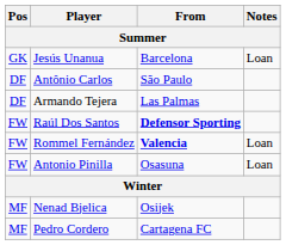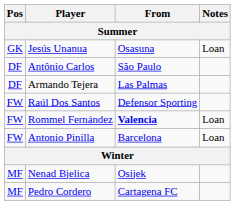Jesús Unanua | From: Barcelona -> Osasuna
Raúl Dos Santos | From: bold -> normal
Antonio Pinilla | From: Osasuna -> Barcelona
